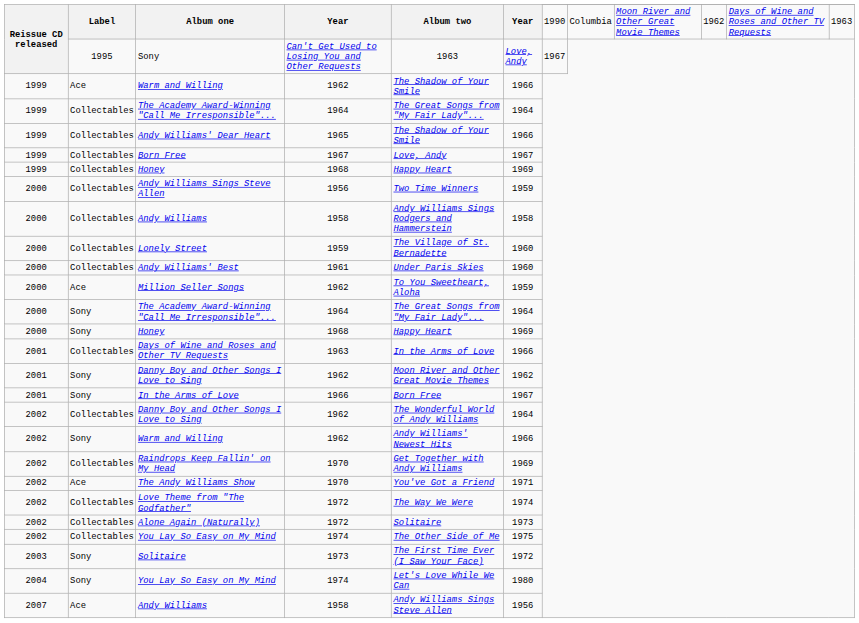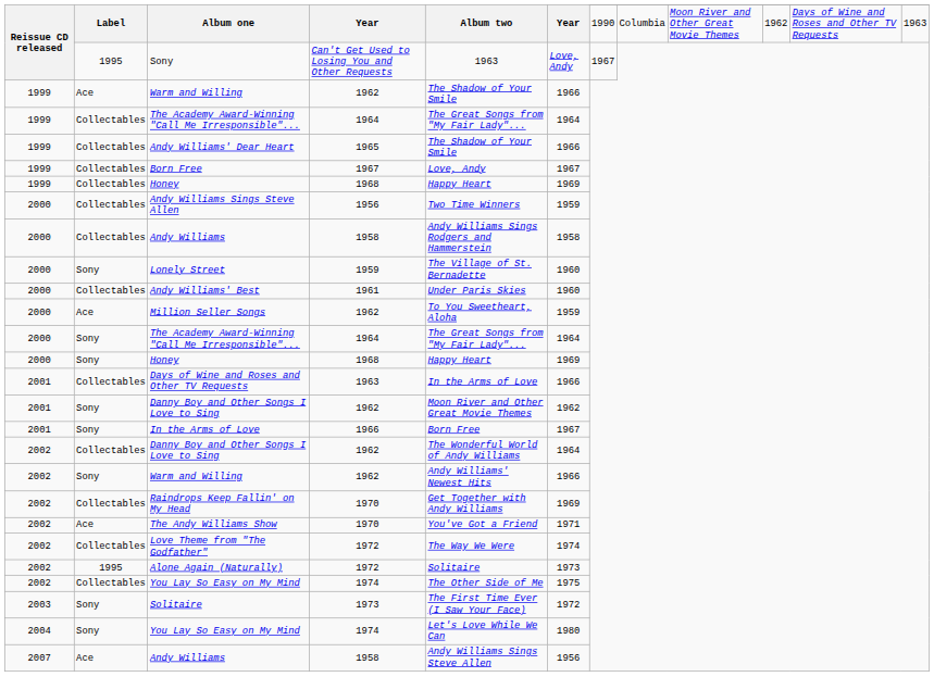Lonely Street | Label: Collectables -> Sony
Alone Again (Naturally) | Label: Collectables -> 1995
